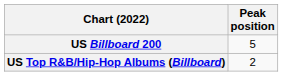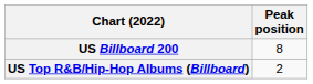US Billboard 200 | Peak position: 5 -> 8
